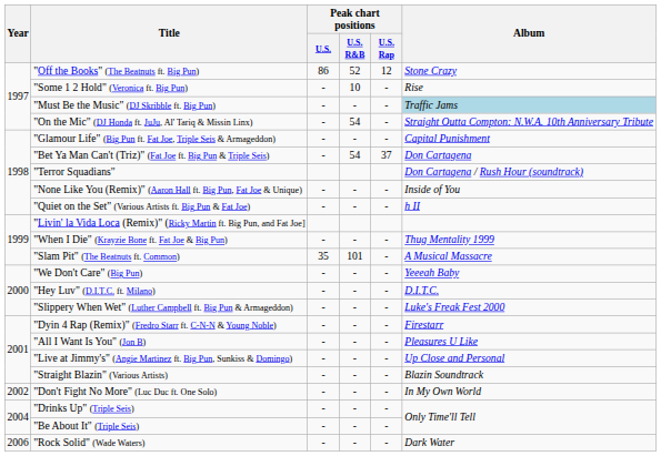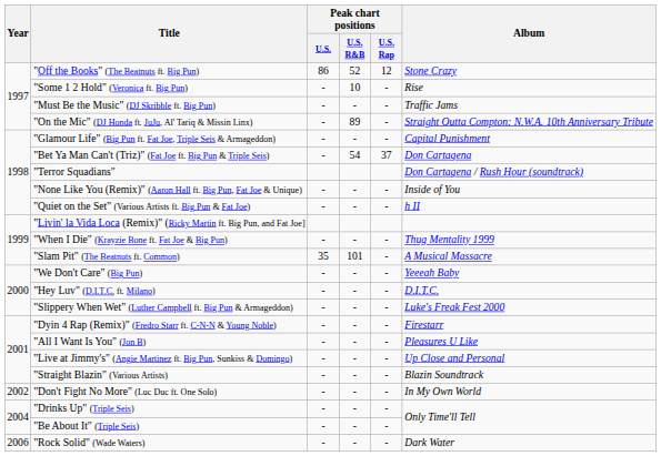"Must Be the Music" (DJ Skribble ft. Big Pun) | Album: lightblue background -> no background
"On the Mic" (DJ Honda ft. JuJu, Al' Tariq & Missin Linx) | Peak chart positions / U.S. R&B: 54 -> 89
